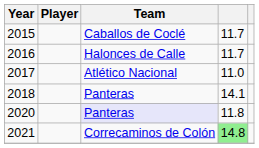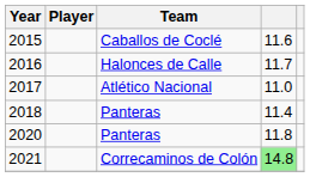2015 | column 4: 11.7 -> 11.6
2018 | column 4: 14.1 -> 11.4
2020 | Team: lavender background -> no background
